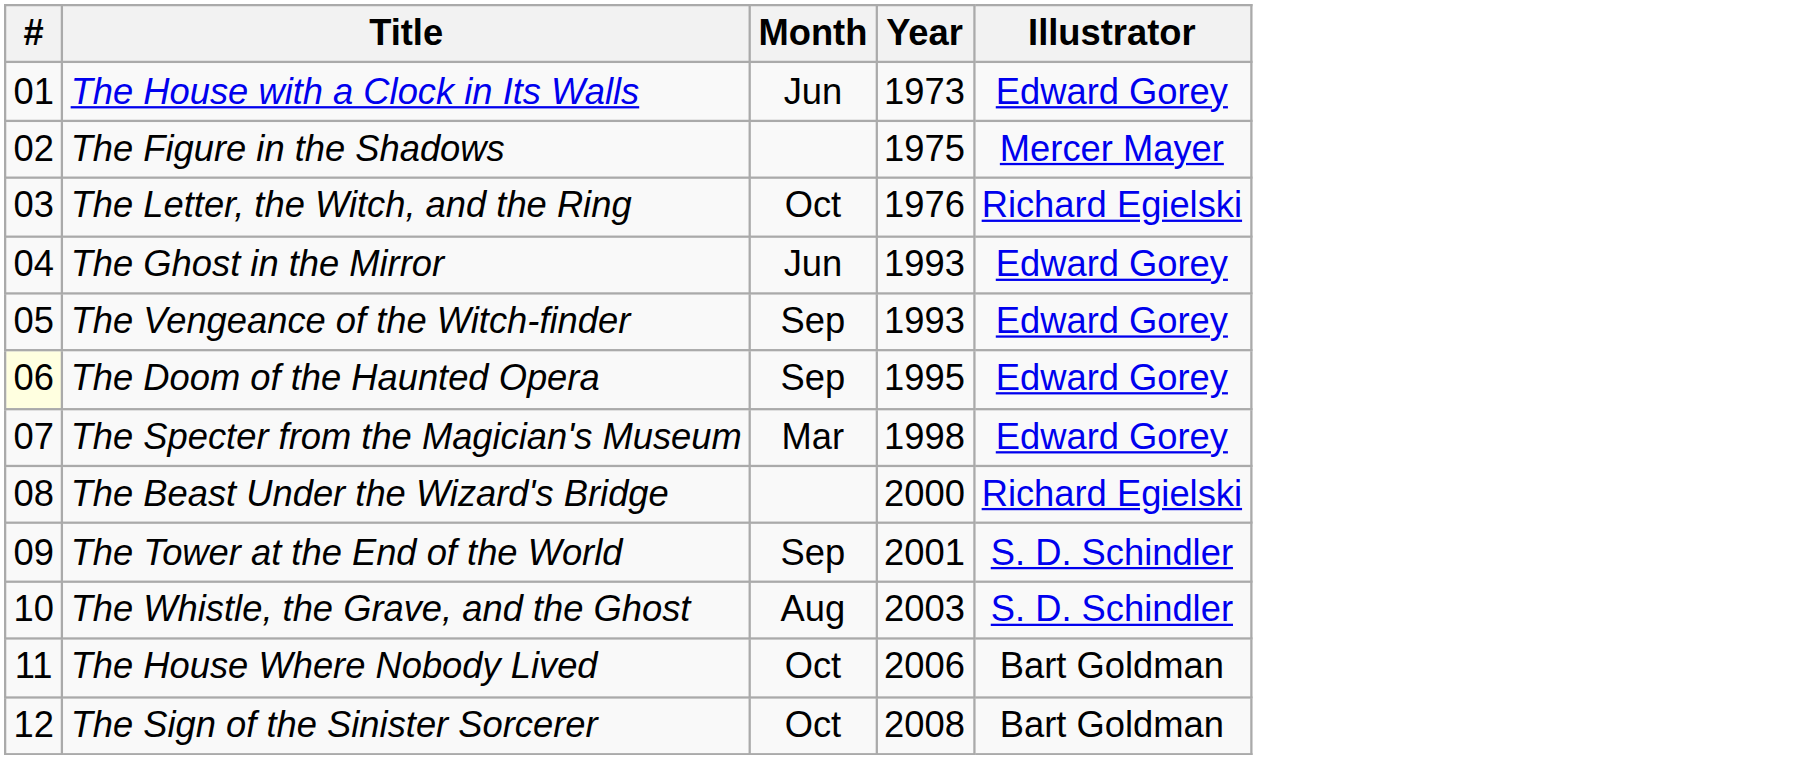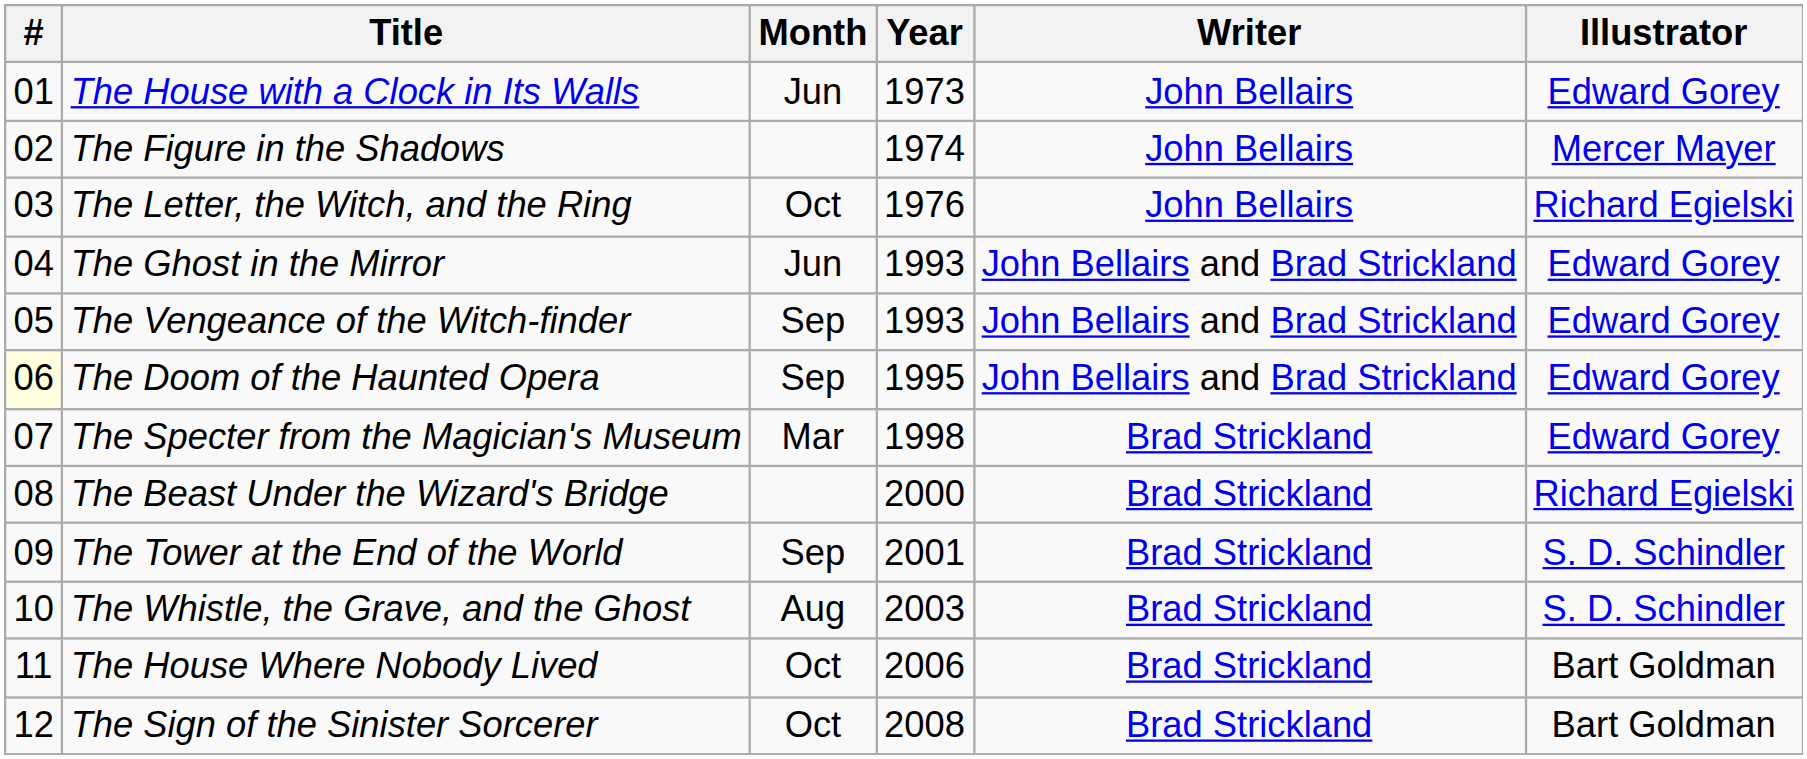+ column: Writer | John Bellairs | John Bellairs | John Bellairs | John Bellairs and Brad Strickland | John Bellairs and Brad Strickland | John Bellairs and Brad Strickland | Brad Strickland | Brad Strickland | Brad Strickland | Brad Strickland | Brad Strickland | Brad Strickland
The Figure in the Shadows | Year: 1975 -> 1974
